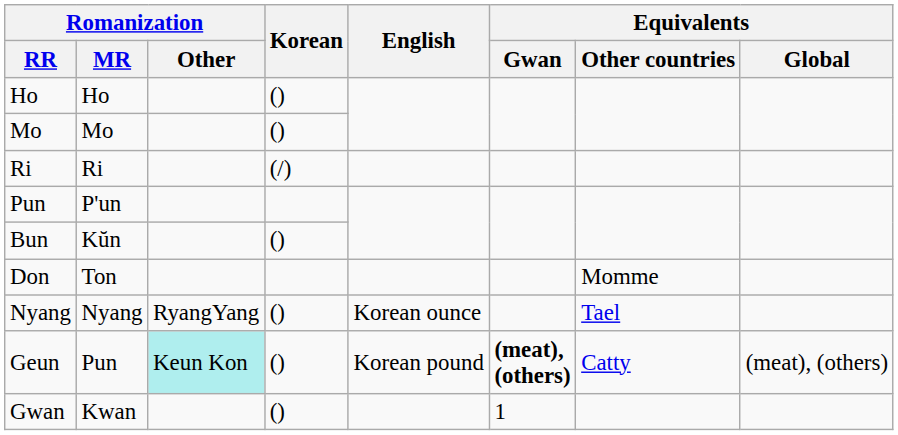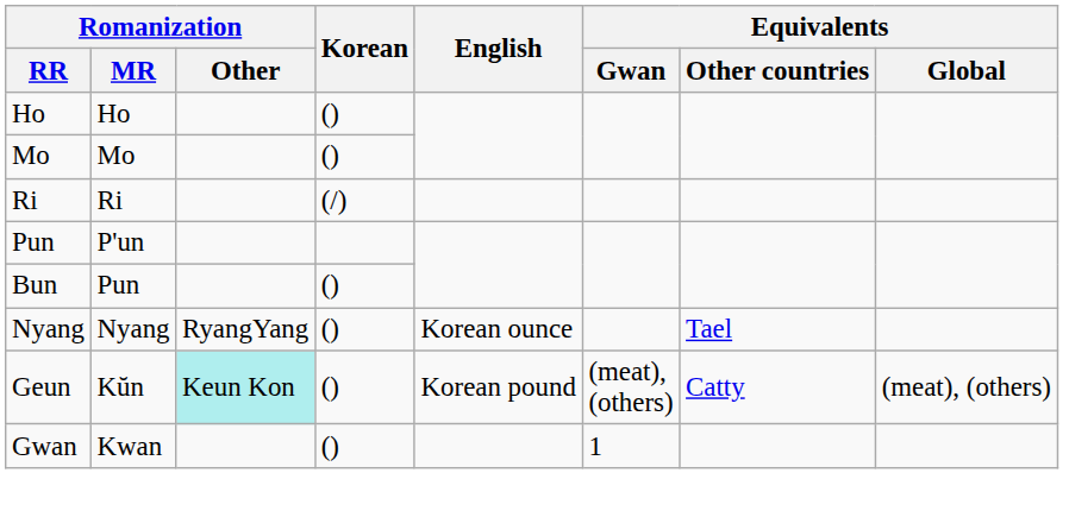Bun | Romanization / MR: Kŭn -> Pun
- row: Don | Ton | Momme
Geun | Romanization / MR: Pun -> Kŭn
Geun | Equivalents / Gwan: bold -> normal
